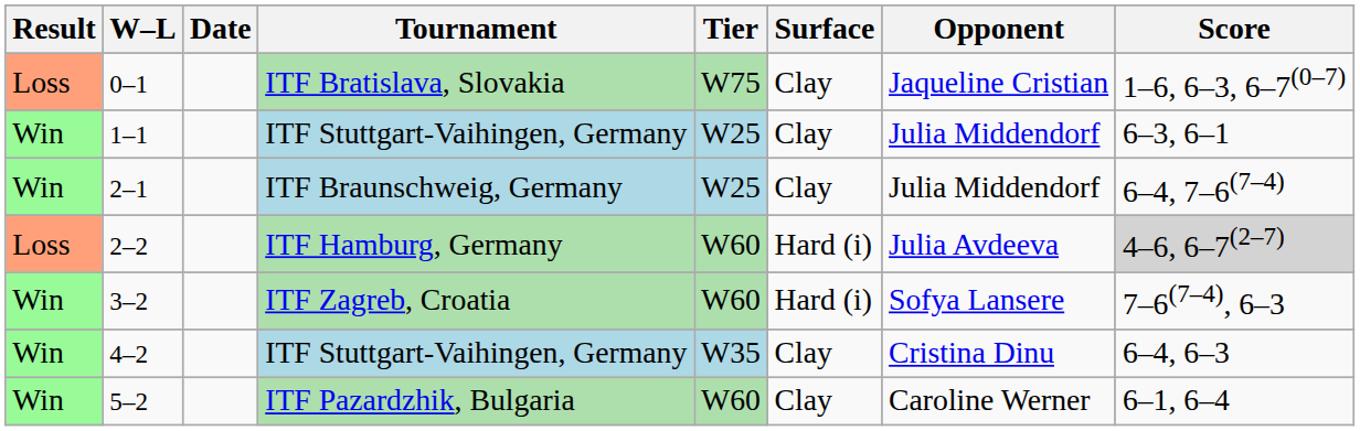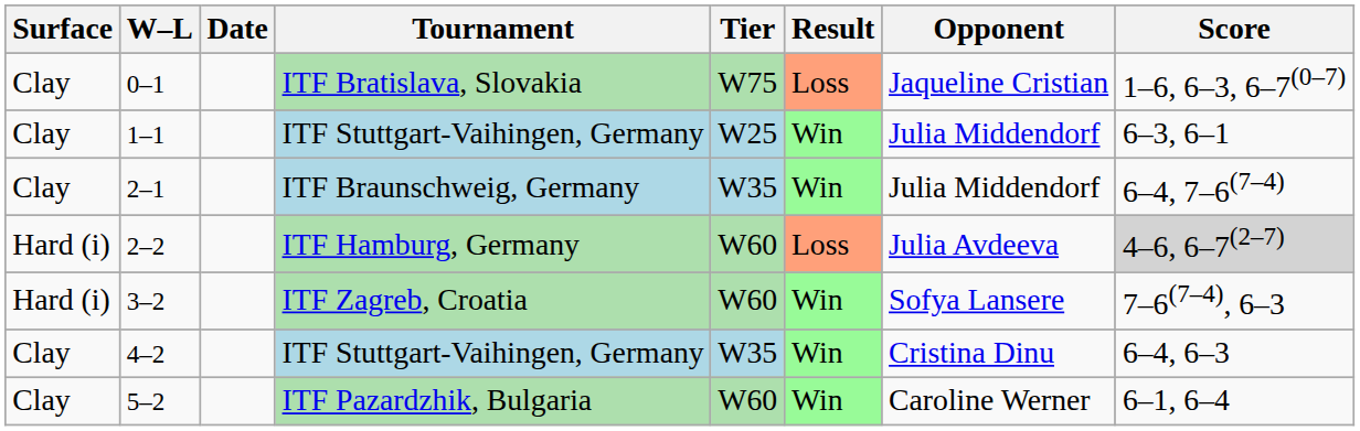columns swapped: Result <-> Surface
2–1 | Tier: W25 -> W35
